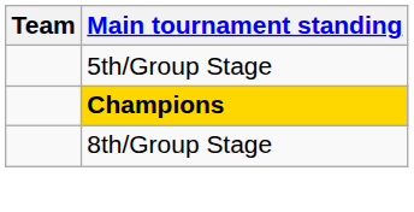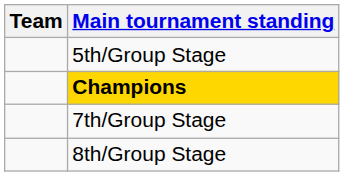+ row: 7th/Group Stage
